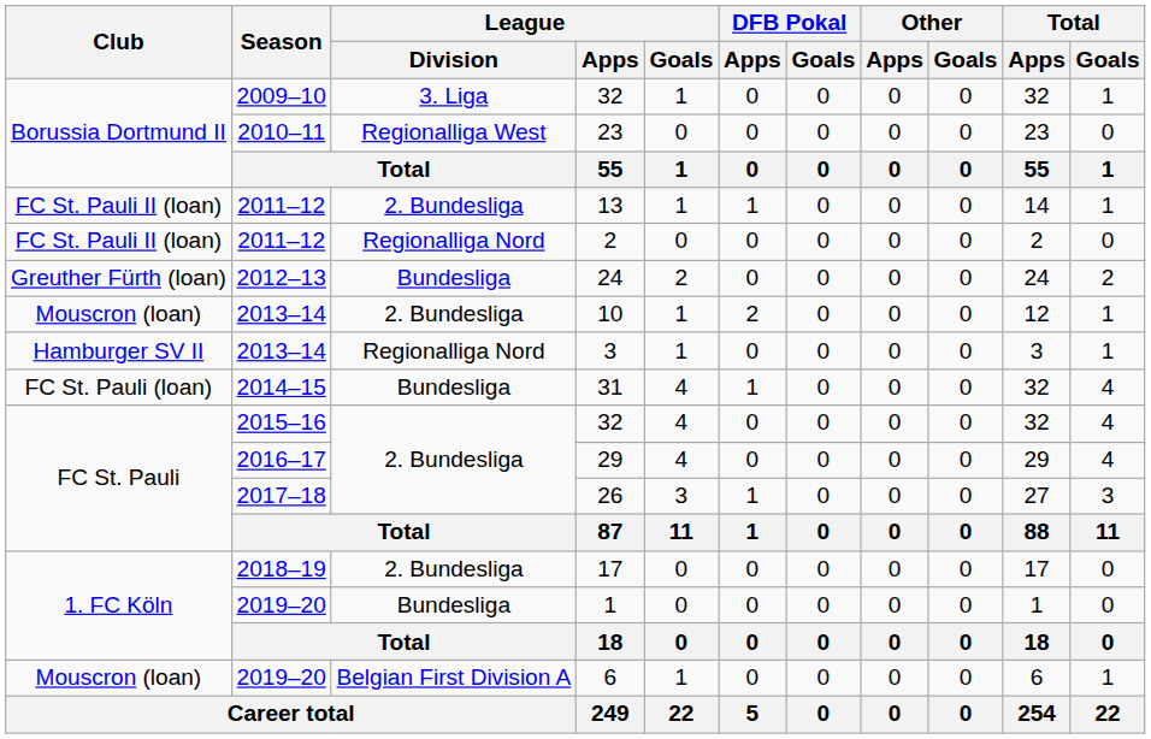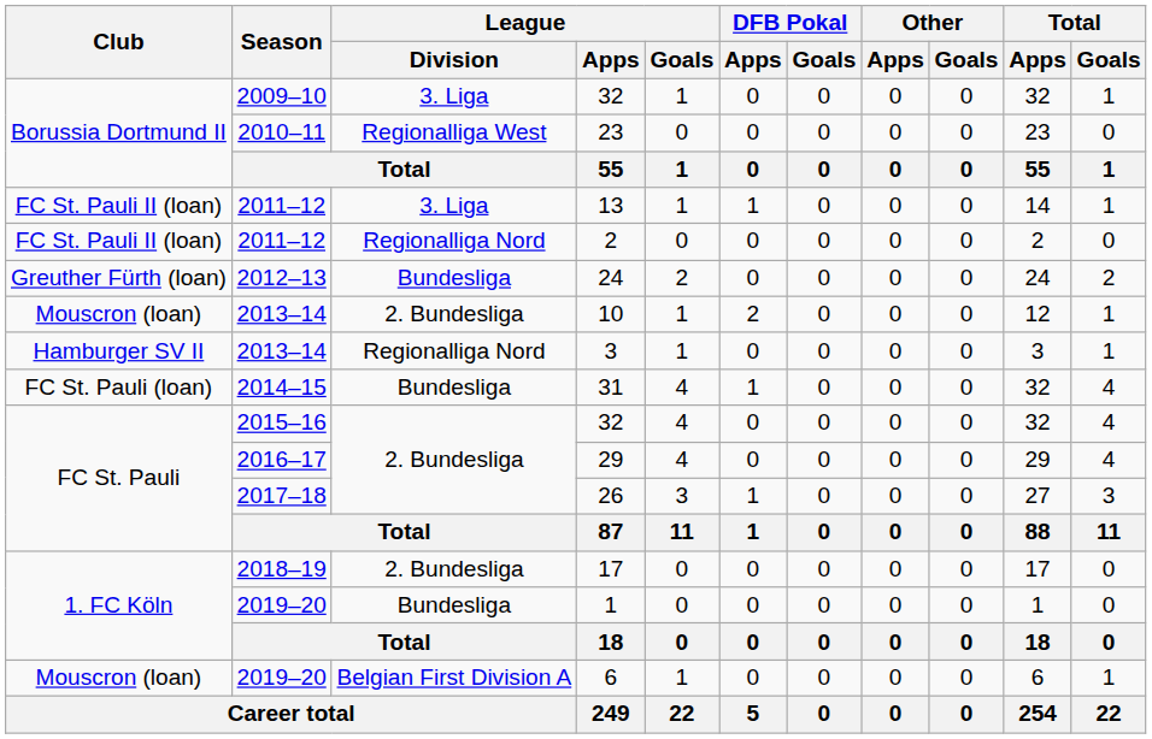13 | League / Division: 2. Bundesliga -> 3. Liga
